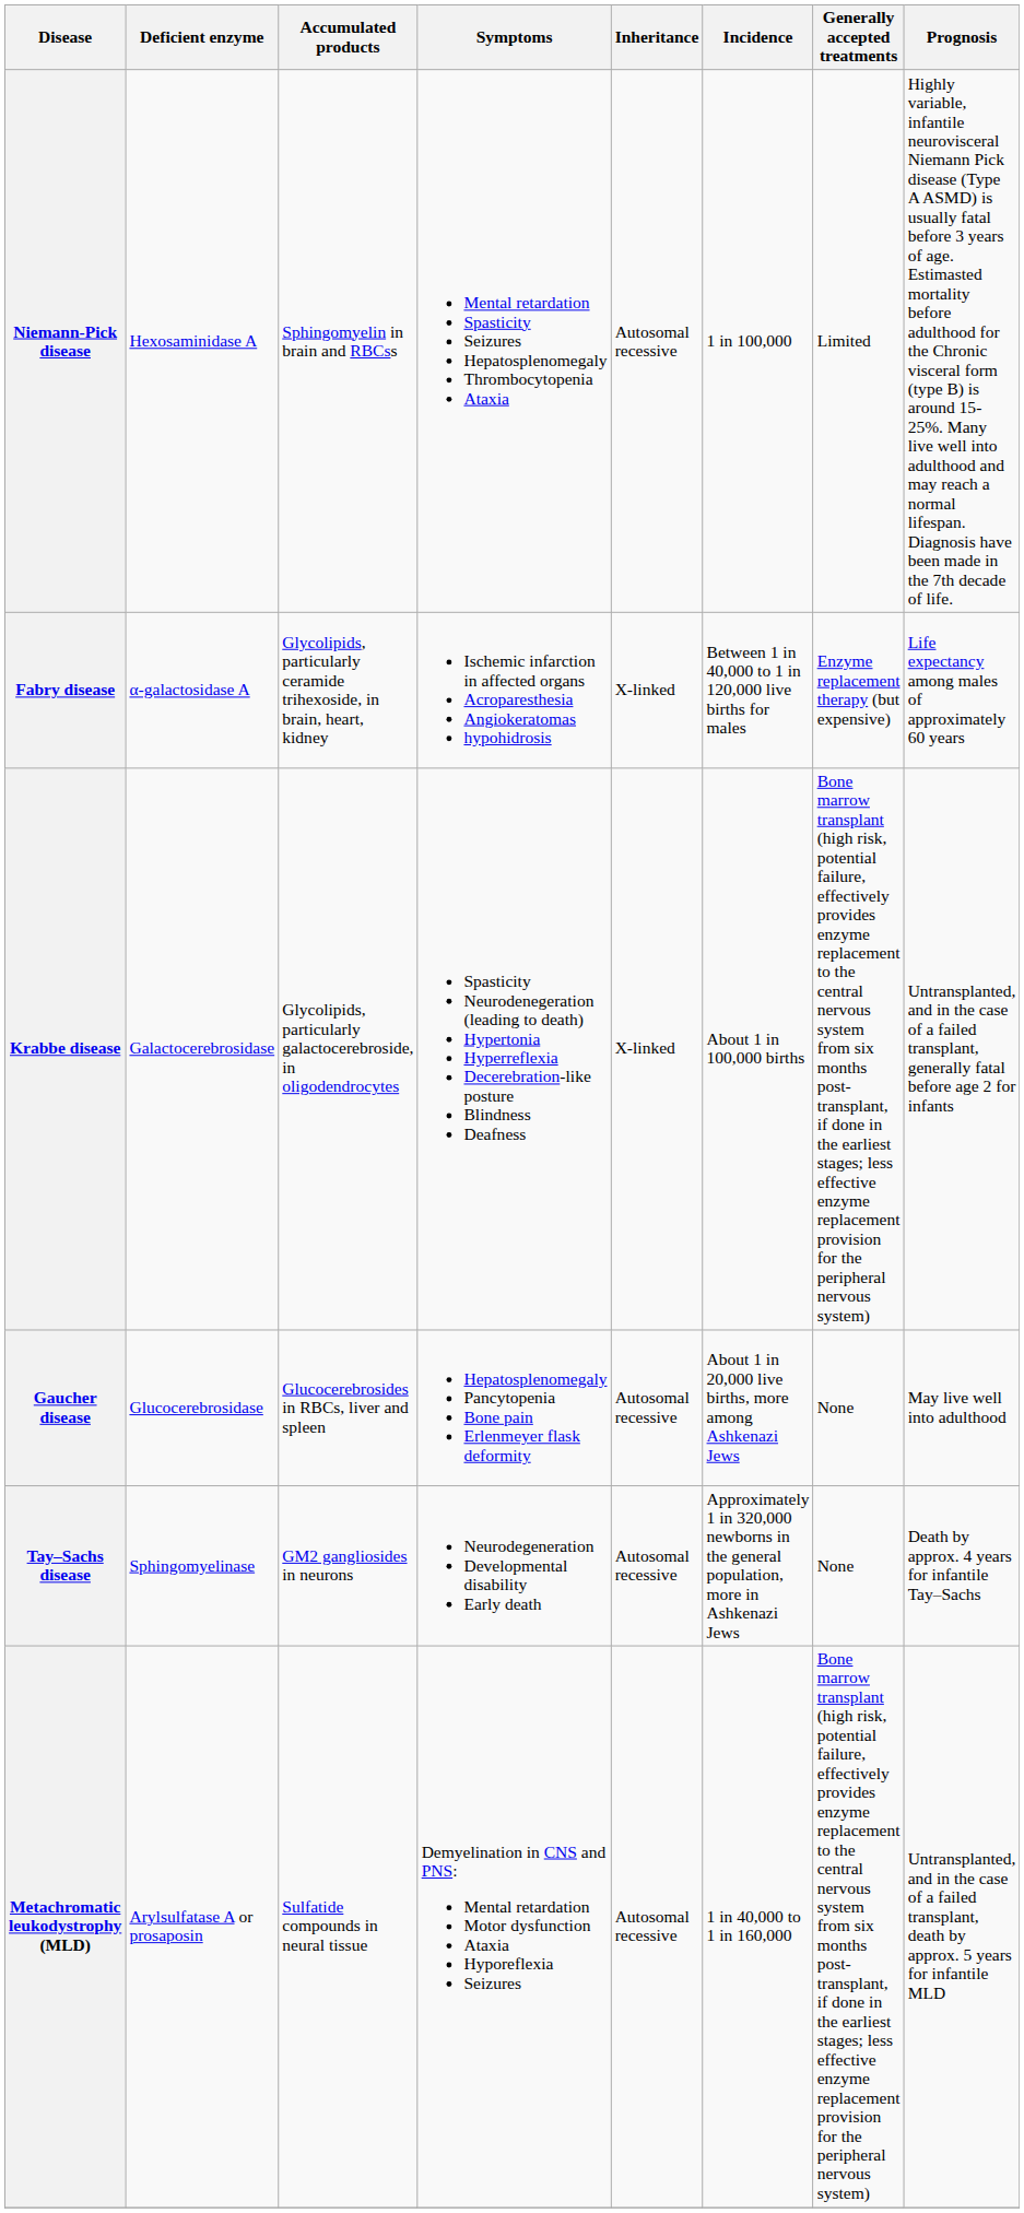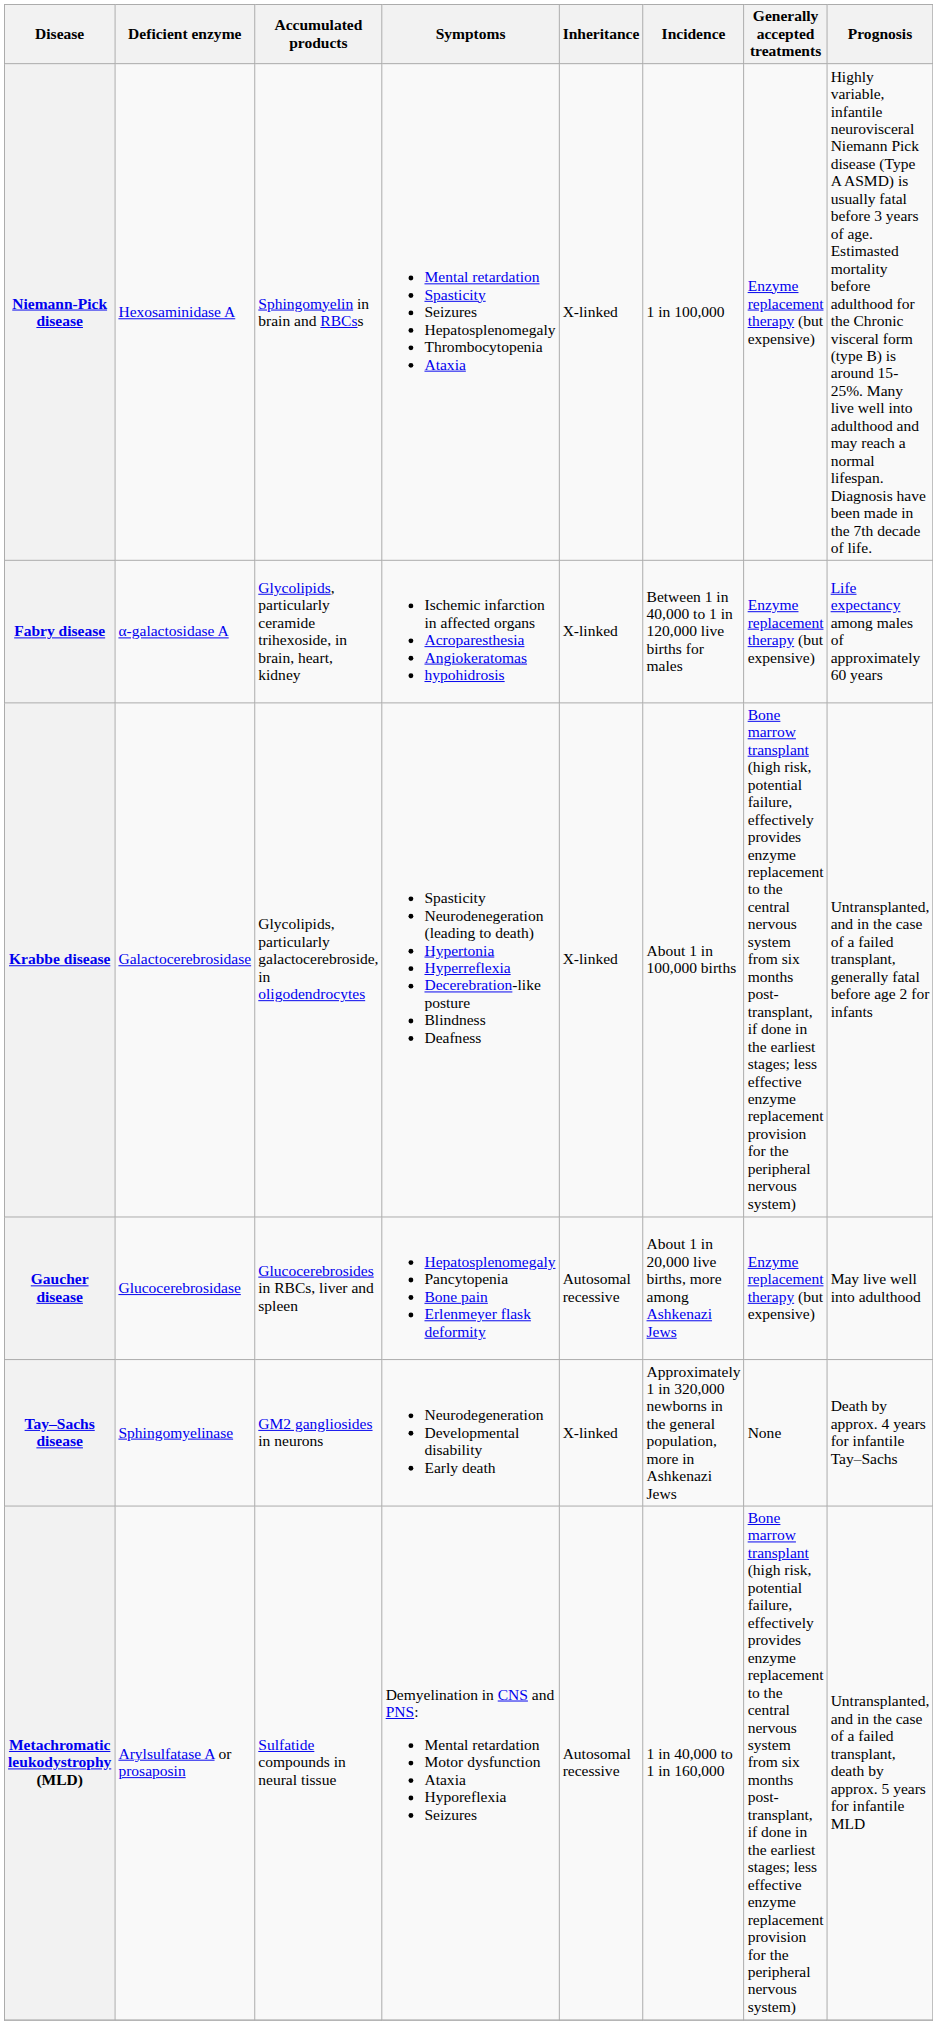Niemann-Pick disease | Inheritance: Autosomal recessive -> X-linked
Niemann-Pick disease | Generally accepted treatments: Limited -> Enzyme replacement therapy (but expensive)
Gaucher disease | Generally accepted treatments: None -> Enzyme replacement therapy (but expensive)
Tay–Sachs disease | Inheritance: Autosomal recessive -> X-linked
